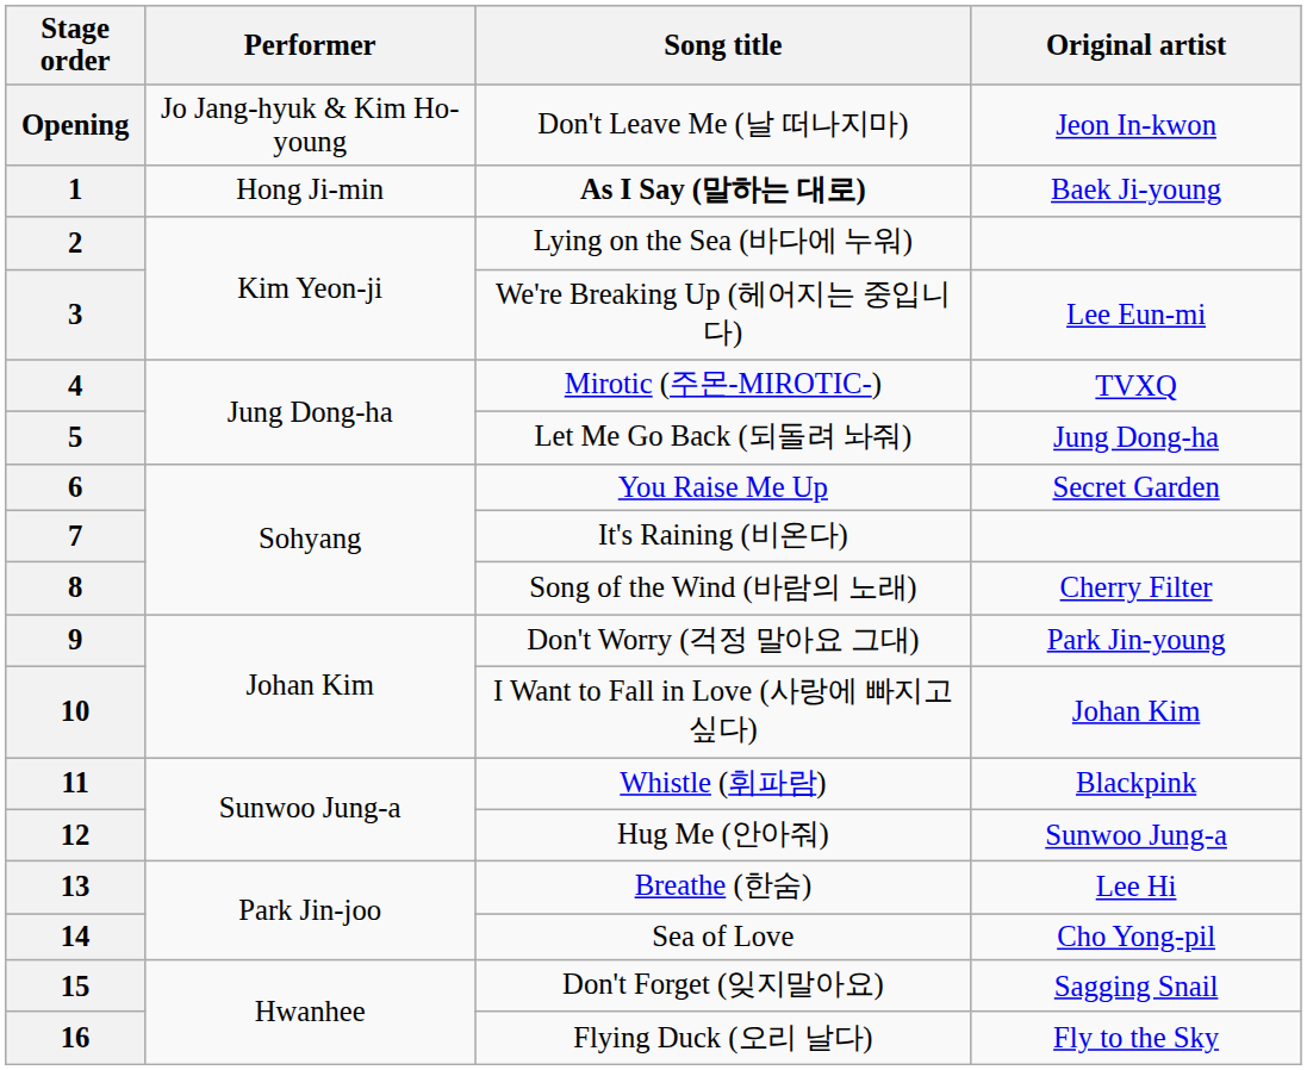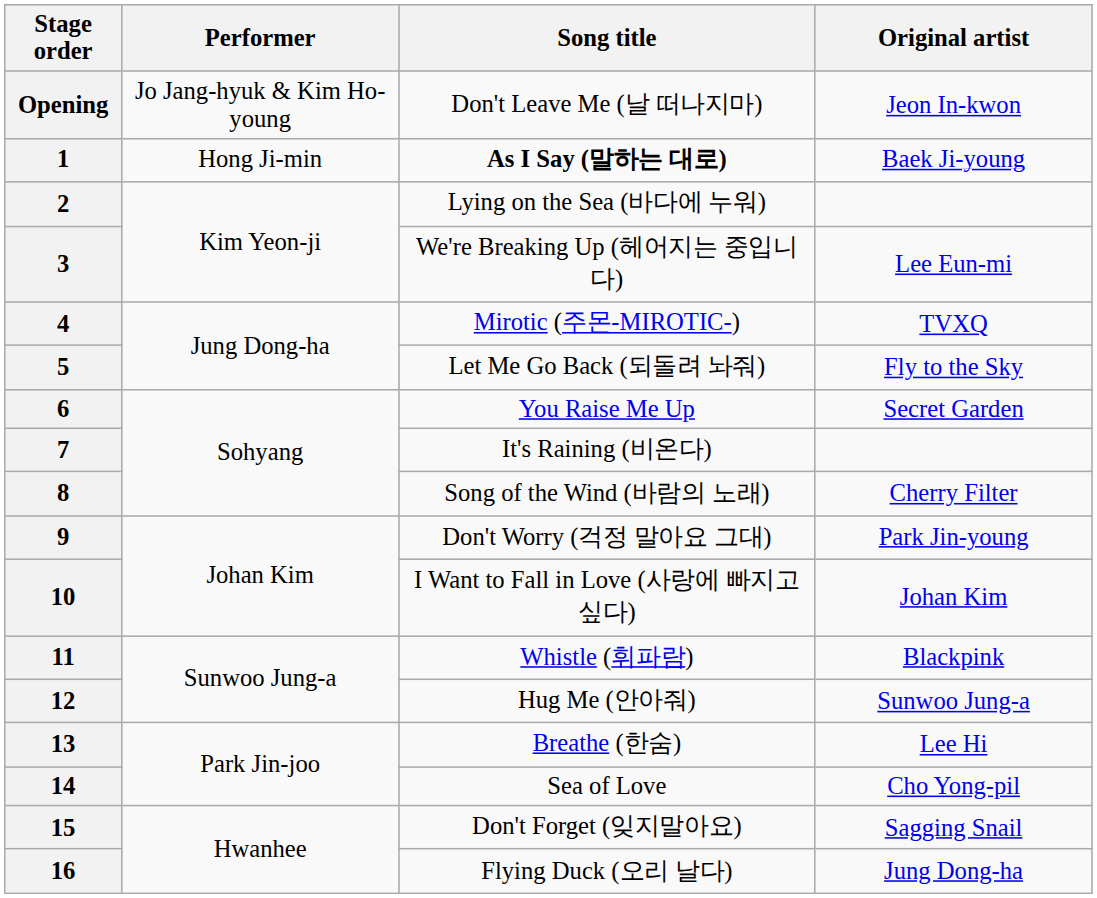5 | Original artist: Jung Dong-ha -> Fly to the Sky
16 | Original artist: Fly to the Sky -> Jung Dong-ha
